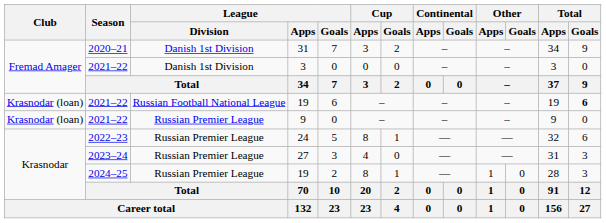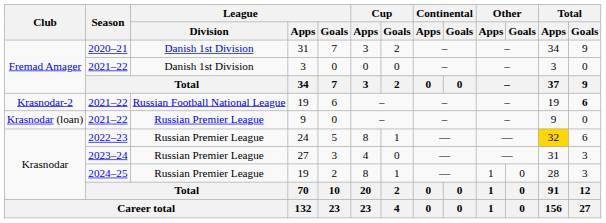2021–22 / 19 | Club: Krasnodar (loan) -> Krasnodar-2
24 | Total / Apps: no background -> gold background
